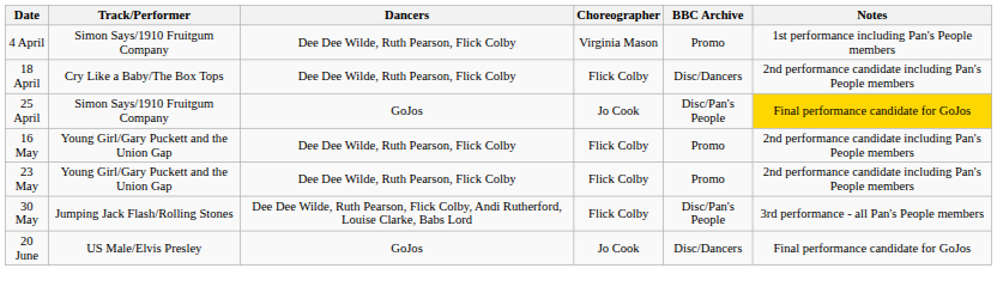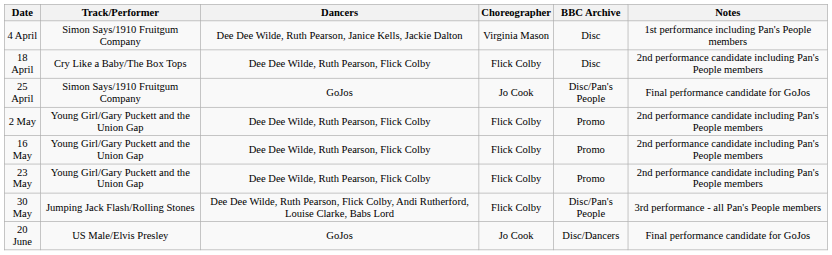4 April | Dancers: Dee Dee Wilde, Ruth Pearson, Flick Colby -> Dee Dee Wilde, Ruth Pearson, Janice Kells, Jackie Dalton
4 April | BBC Archive: Promo -> Disc
18 April | BBC Archive: Disc/Dancers -> Disc
25 April | Notes: gold background -> no background
+ row: 2 May | Young Girl/Gary Puckett and the Union Gap | Dee Dee Wilde, Ruth Pearson, Flick Colby | Flick Colby | Promo | 2nd performance candidate including Pan's People members
